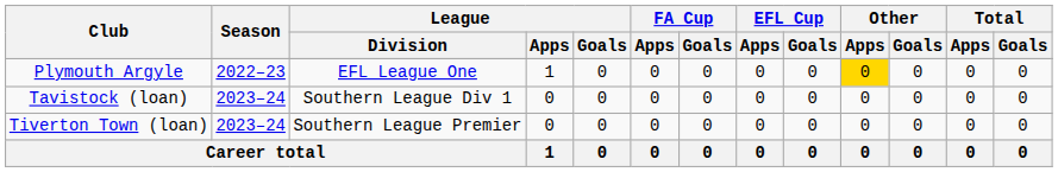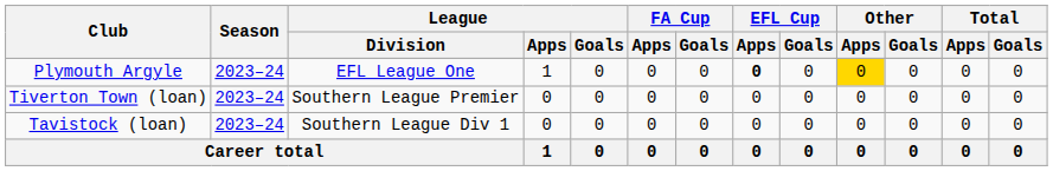EFL League One | Season: 2022–23 -> 2023–24
EFL League One | EFL Cup / Apps: normal -> bold
rows swapped: Southern League Premier <-> Southern League Div 1
